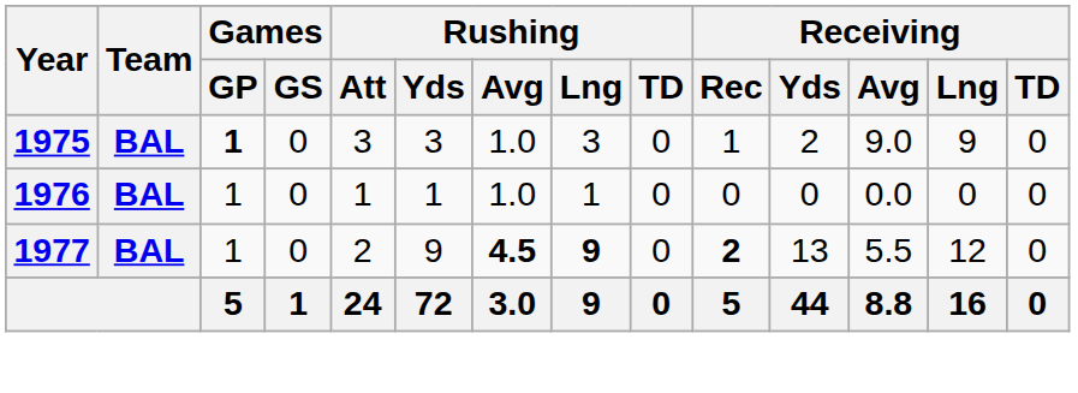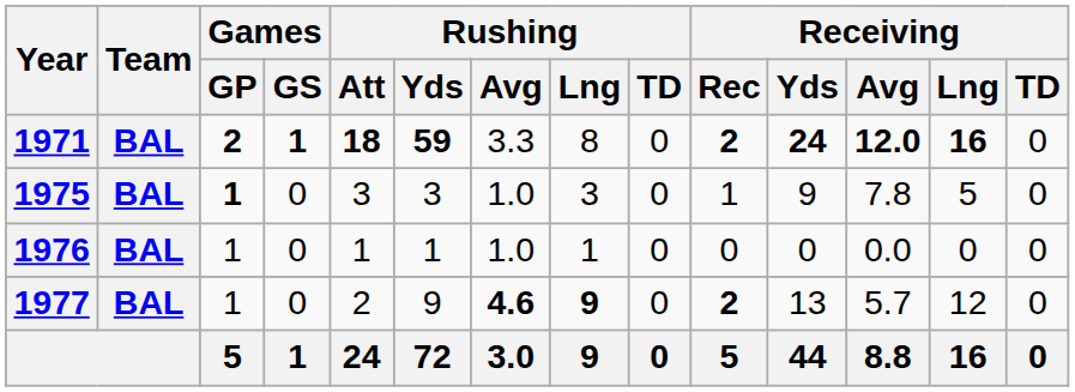+ row: 1971 | BAL | 2 | 1 | 18 | 59 | 3.3 | 8 | 0 | 2 | 24 | 12.0 | 16 | 0
1975 | Receiving / Yds: 2 -> 9
1975 | Receiving / Avg: 9.0 -> 7.8
1975 | Receiving / Lng: 9 -> 5
1977 | Rushing / Avg: 4.5 -> 4.6
1977 | Receiving / Avg: 5.5 -> 5.7
